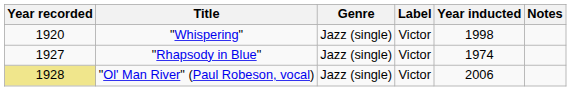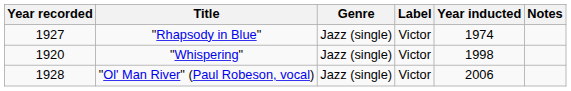rows swapped: "Whispering" <-> "Rhapsody in Blue"
"Ol' Man River" (Paul Robeson, vocal) | Year recorded: khaki background -> no background
